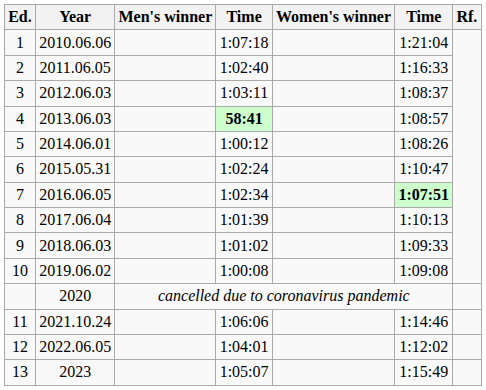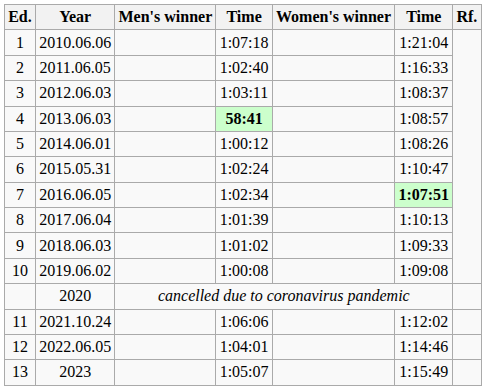11 | column 6: 1:14:46 -> 1:12:02
12 | column 6: 1:12:02 -> 1:14:46
